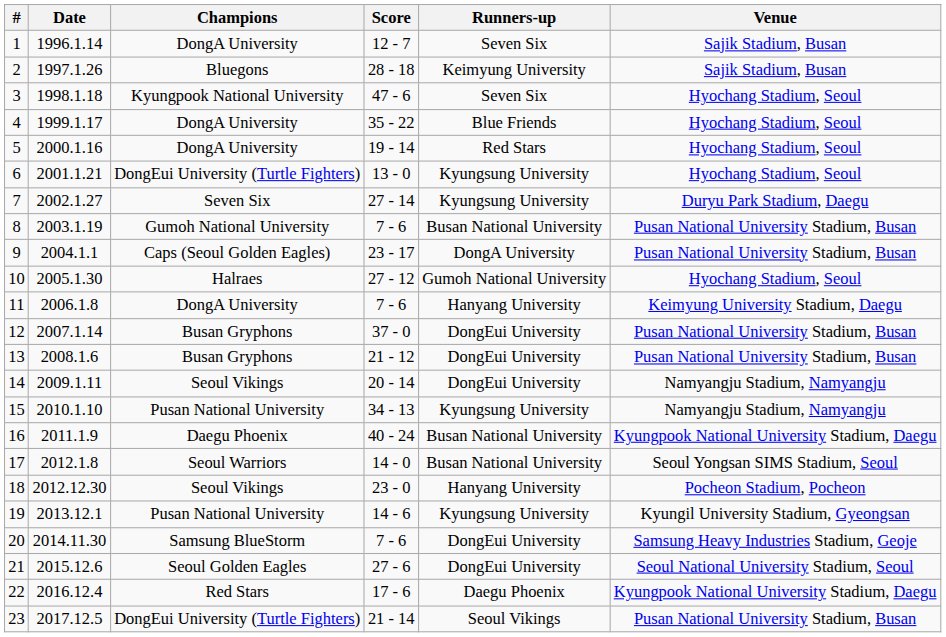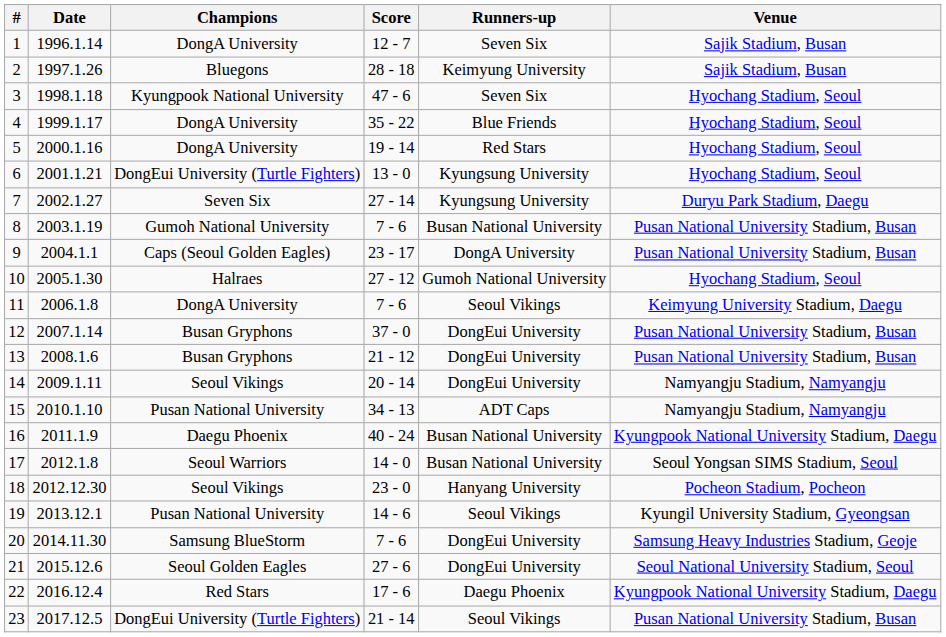11 | Runners-up: Hanyang University -> Seoul Vikings
15 | Runners-up: Kyungsung University -> ADT Caps
19 | Runners-up: Kyungsung University -> Seoul Vikings
